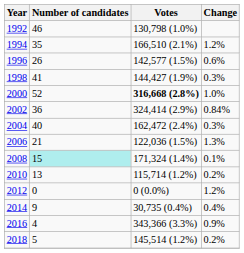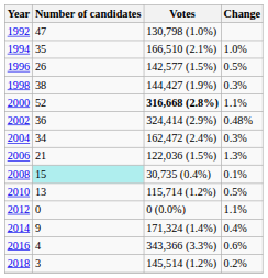1992 | Number of candidates: 46 -> 47
1994 | Change: 1.2% -> 1.0%
1996 | Change: 0.6% -> 0.5%
1998 | Number of candidates: 41 -> 38
2000 | Change: 1.0% -> 1.1%
2002 | Change: 0.84% -> 0.48%
2004 | Number of candidates: 40 -> 34
2008 | Votes: 171,324 (1.4%) -> 30,735 (0.4%)
2010 | Change: 0.2% -> 0.5%
2012 | Change: 1.2% -> 1.1%
2014 | Votes: 30,735 (0.4%) -> 171,324 (1.4%)
2016 | Change: 0.9% -> 0.6%
2018 | Number of candidates: 5 -> 3
